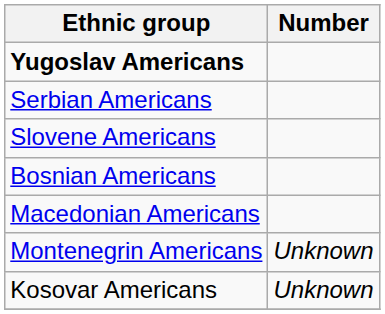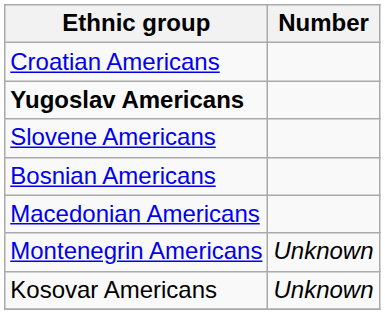+ row: Croatian Americans
- row: Serbian Americans
